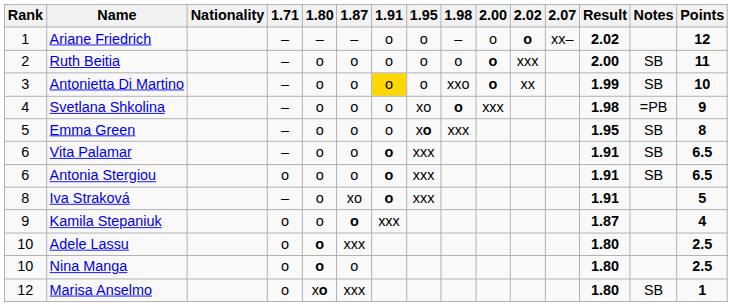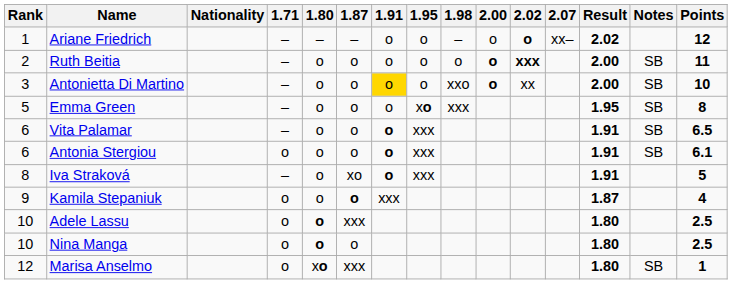Ruth Beitia | 2.02: normal -> bold
Antonietta Di Martino | Result: 1.99 -> 2.00
- row: 4 | Svetlana Shkolina | – | o | o | o | xo | o | xxx | 1.98 | =PB | 9
Antonia Stergiou | Points: 6.5 -> 6.1
